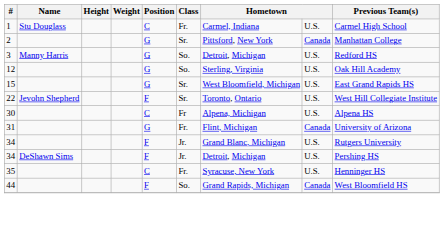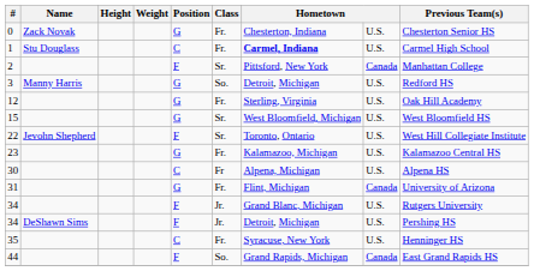+ row: 0 | Zack Novak | G | Fr. | Chesterton, Indiana | U.S. | Chesterton Senior HS
1 | column 7: normal -> bold
2 | Position: G -> F
12 | Class: So. -> Fr.
15 | Previous Team(s): East Grand Rapids HS -> West Bloomfield HS
+ row: 23 | G | Fr. | Kalamazoo, Michigan | U.S. | Kalamazoo Central HS
44 | Previous Team(s): West Bloomfield HS -> East Grand Rapids HS
